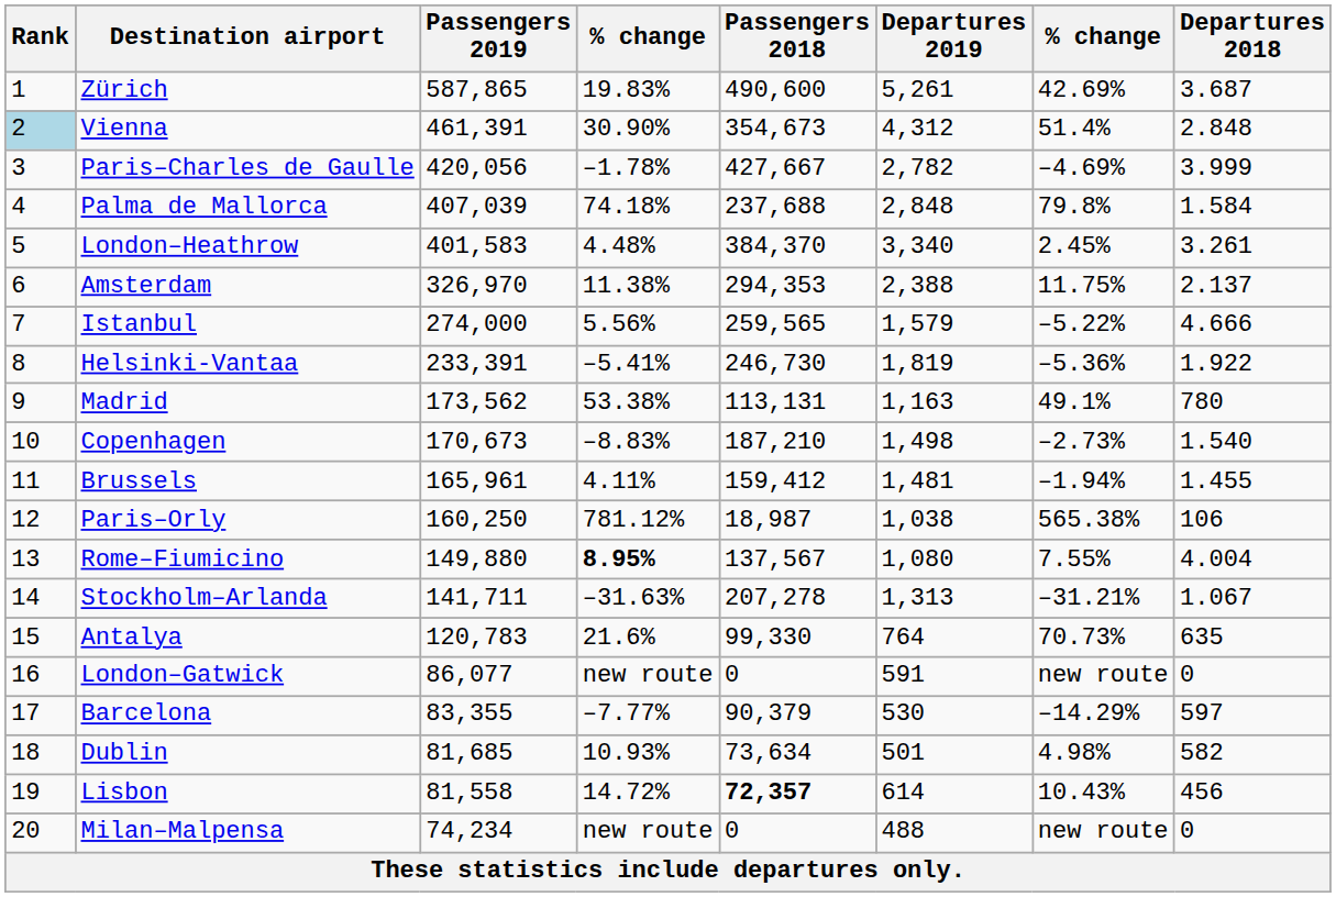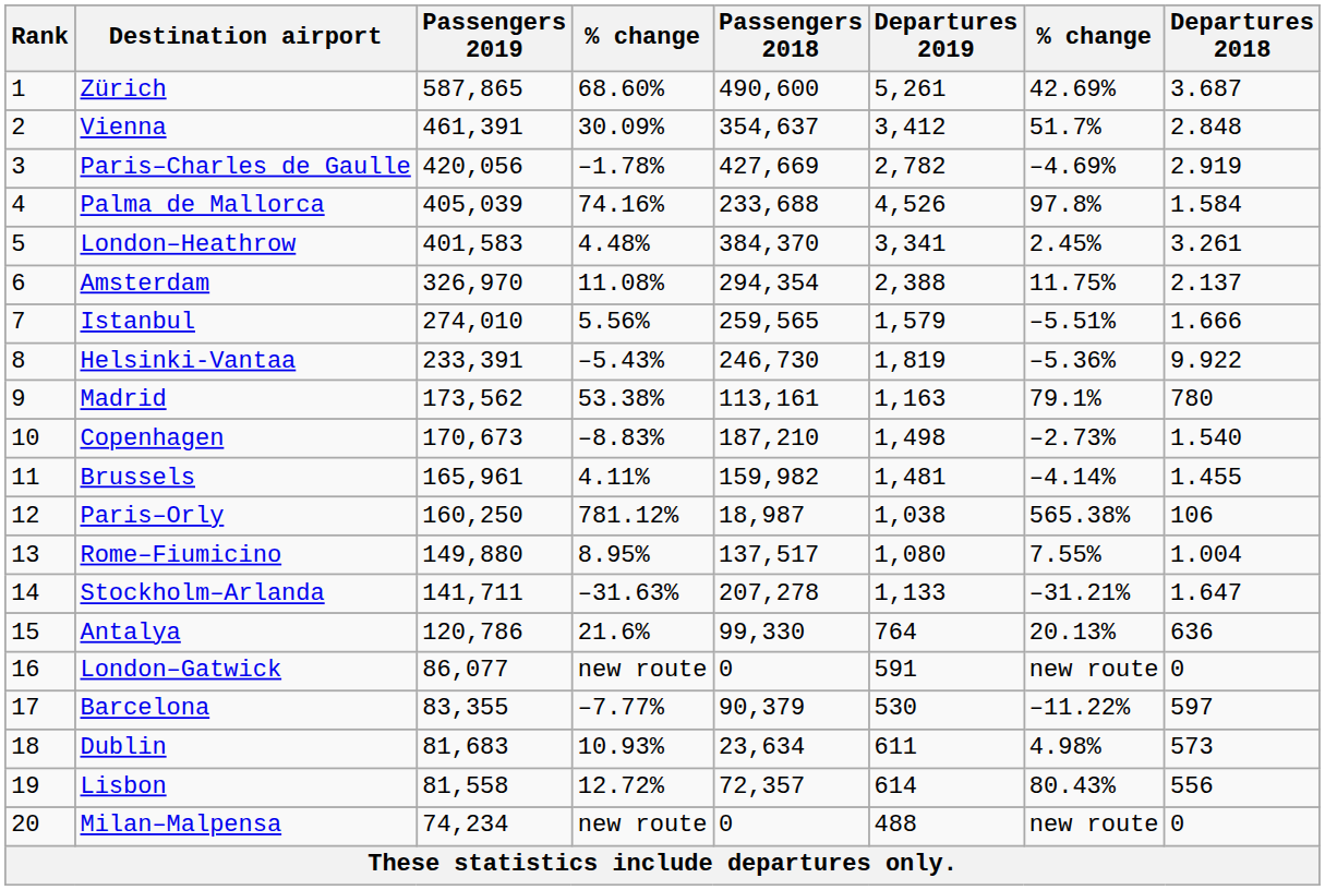Zürich | column 4: 19.83% -> 68.60%
Vienna | Rank: lightblue background -> no background
Vienna | column 4: 30.90% -> 30.09%
Vienna | Passengers 2018: 354,673 -> 354,637
Vienna | Departures 2019: 4,312 -> 3,412
Vienna | column 7: 51.4% -> 51.7%
Paris–Charles de Gaulle | Passengers 2018: 427,667 -> 427,669
Paris–Charles de Gaulle | Departures 2018: 3.999 -> 2.919
Palma de Mallorca | Passengers 2019: 407,039 -> 405,039
Palma de Mallorca | column 4: 74.18% -> 74.16%
Palma de Mallorca | Passengers 2018: 237,688 -> 233,688
Palma de Mallorca | Departures 2019: 2,848 -> 4,526
Palma de Mallorca | column 7: 79.8% -> 97.8%
London–Heathrow | Departures 2019: 3,340 -> 3,341
Amsterdam | column 4: 11.38% -> 11.08%
Amsterdam | Passengers 2018: 294,353 -> 294,354
Istanbul | Passengers 2019: 274,000 -> 274,010
Istanbul | column 7: –5.22% -> –5.51%
Istanbul | Departures 2018: 4.666 -> 1.666
Helsinki-Vantaa | column 4: –5.41% -> –5.43%
Helsinki-Vantaa | Departures 2018: 1.922 -> 9.922
Madrid | Passengers 2018: 113,131 -> 113,161
Madrid | column 7: 49.1% -> 79.1%
Brussels | Passengers 2018: 159,412 -> 159,982
Brussels | column 7: –1.94% -> –4.14%
Rome–Fiumicino | column 4: bold -> normal
Rome–Fiumicino | Passengers 2018: 137,567 -> 137,517
Rome–Fiumicino | Departures 2018: 4.004 -> 1.004
Stockholm–Arlanda | Departures 2019: 1,313 -> 1,133
Stockholm–Arlanda | Departures 2018: 1.067 -> 1.647
Antalya | Passengers 2019: 120,783 -> 120,786
Antalya | column 7: 70.73% -> 20.13%
Antalya | Departures 2018: 635 -> 636
Barcelona | column 7: –14.29% -> –11.22%
Dublin | Passengers 2019: 81,685 -> 81,683
Dublin | Passengers 2018: 73,634 -> 23,634
Dublin | Departures 2019: 501 -> 611
Dublin | Departures 2018: 582 -> 573
Lisbon | column 4: 14.72% -> 12.72%
Lisbon | Passengers 2018: bold -> normal
Lisbon | column 7: 10.43% -> 80.43%
Lisbon | Departures 2018: 456 -> 556
